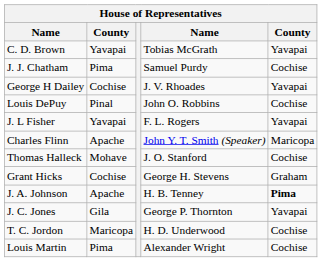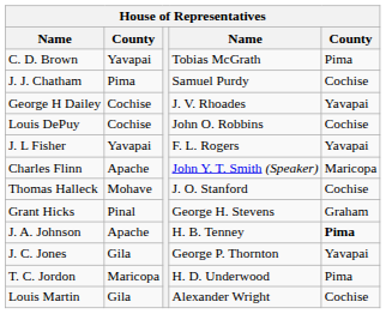C. D. Brown | column 5: Yavapai -> Pima
Louis DePuy | column 2: Pinal -> Cochise
Grant Hicks | column 2: Cochise -> Pinal
T. C. Jordon | column 5: Cochise -> Pima
Louis Martin | column 2: Pima -> Gila
